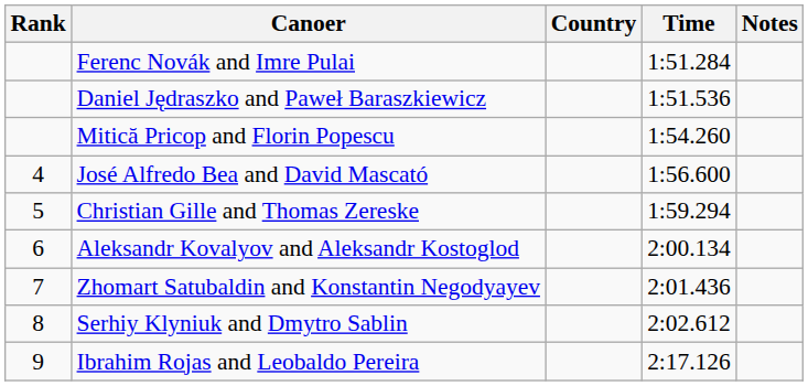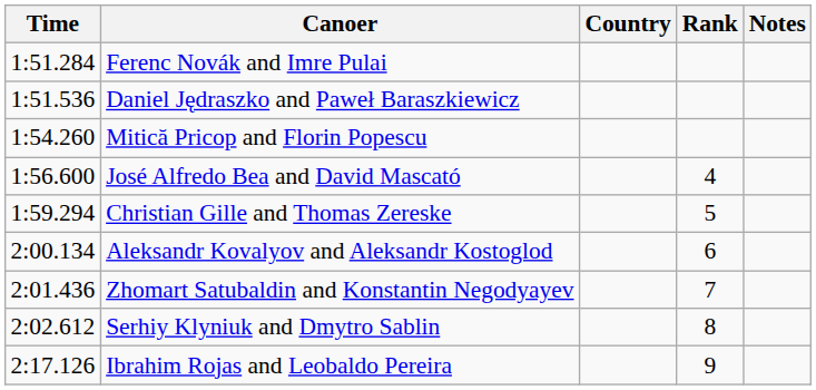columns swapped: Rank <-> Time
